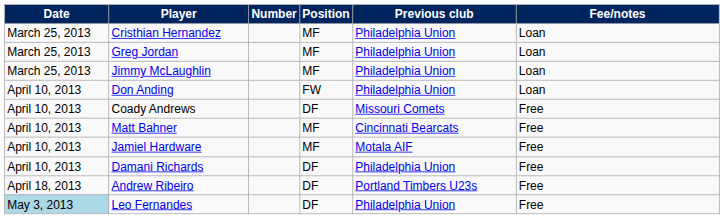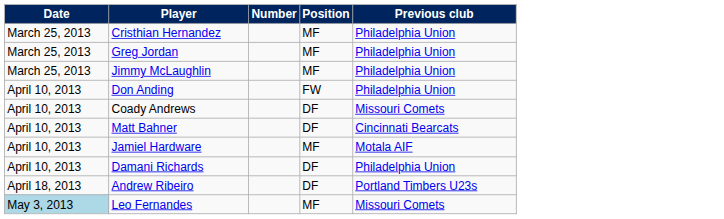- column: Fee/notes | Loan | Loan | Loan | Loan | Free | Free | Free | Free | Free | Free
Matt Bahner | Position: MF -> DF
Leo Fernandes | Position: DF -> MF
Leo Fernandes | Previous club: Philadelphia Union -> Missouri Comets
